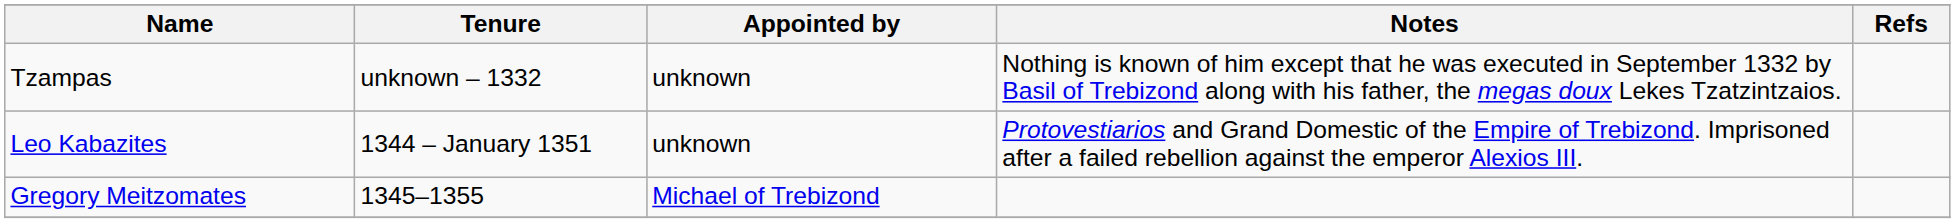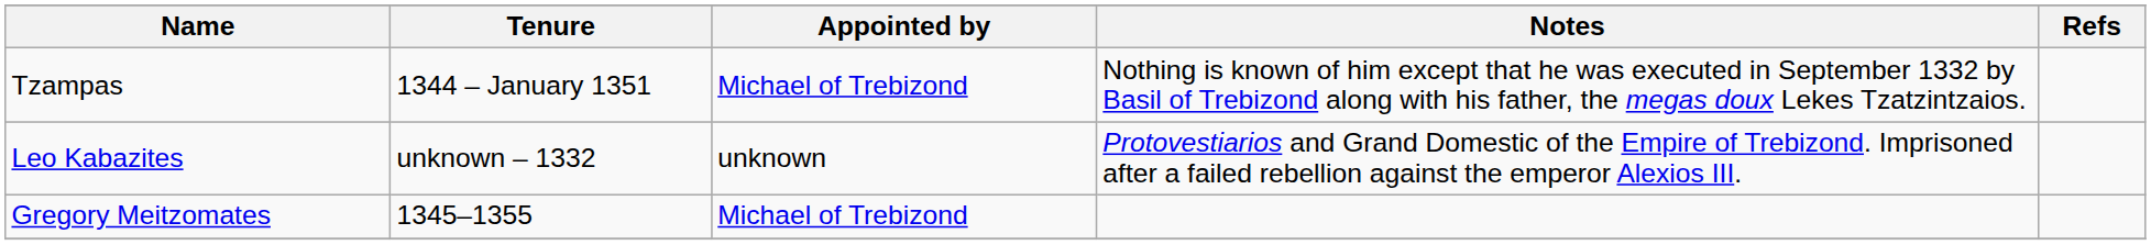Tzampas | Tenure: unknown – 1332 -> 1344 – January 1351
Tzampas | Appointed by: unknown -> Michael of Trebizond
Leo Kabazites | Tenure: 1344 – January 1351 -> unknown – 1332
